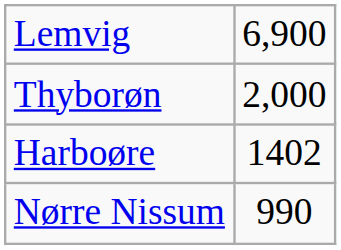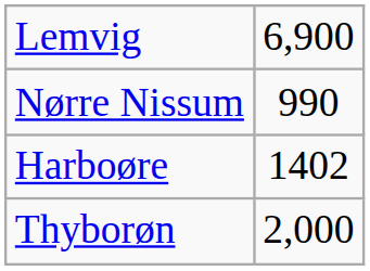rows swapped: Thyborøn <-> Nørre Nissum
